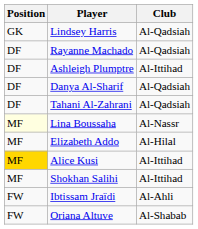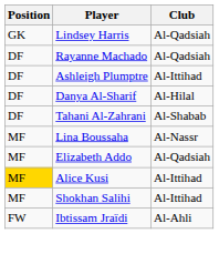Danya Al-Sharif | Club: Al-Qadsiah -> Al-Hilal
Tahani Al-Zahrani | Club: Al-Qadsiah -> Al-Shabab
Lina Boussaha | Position: lightyellow background -> no background
Elizabeth Addo | Club: Al-Hilal -> Al-Qadsiah
- row: FW | Oriana Altuve | Al-Shabab
